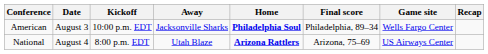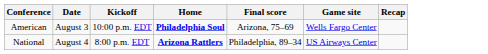- column: Away | Jacksonville Sharks | Utah Blaze
American | Final score: Philadelphia, 89–34 -> Arizona, 75–69
National | Final score: Arizona, 75–69 -> Philadelphia, 89–34
